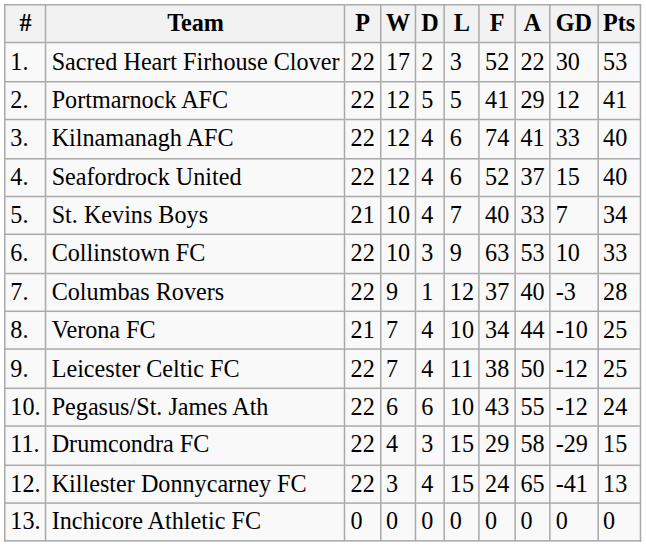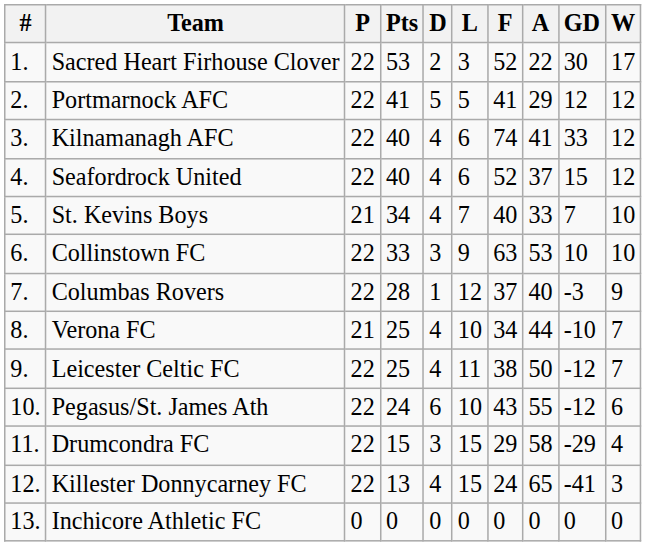columns swapped: W <-> Pts
